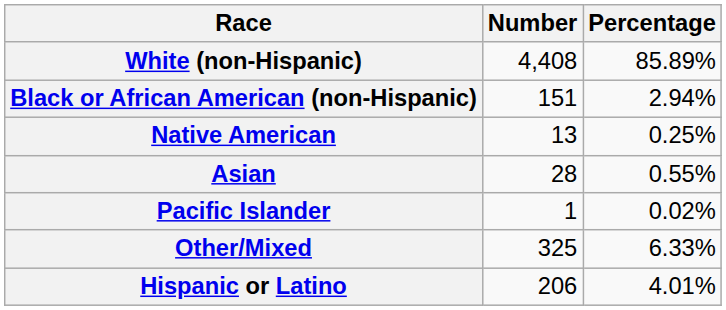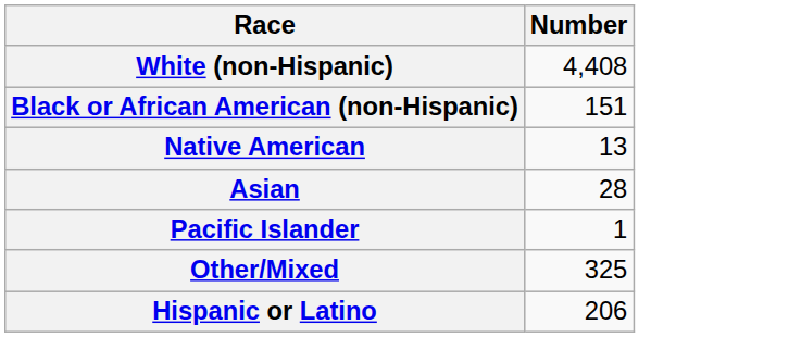- column: Percentage | 85.89% | 2.94% | 0.25% | 0.55% | 0.02% | 6.33% | 4.01%
